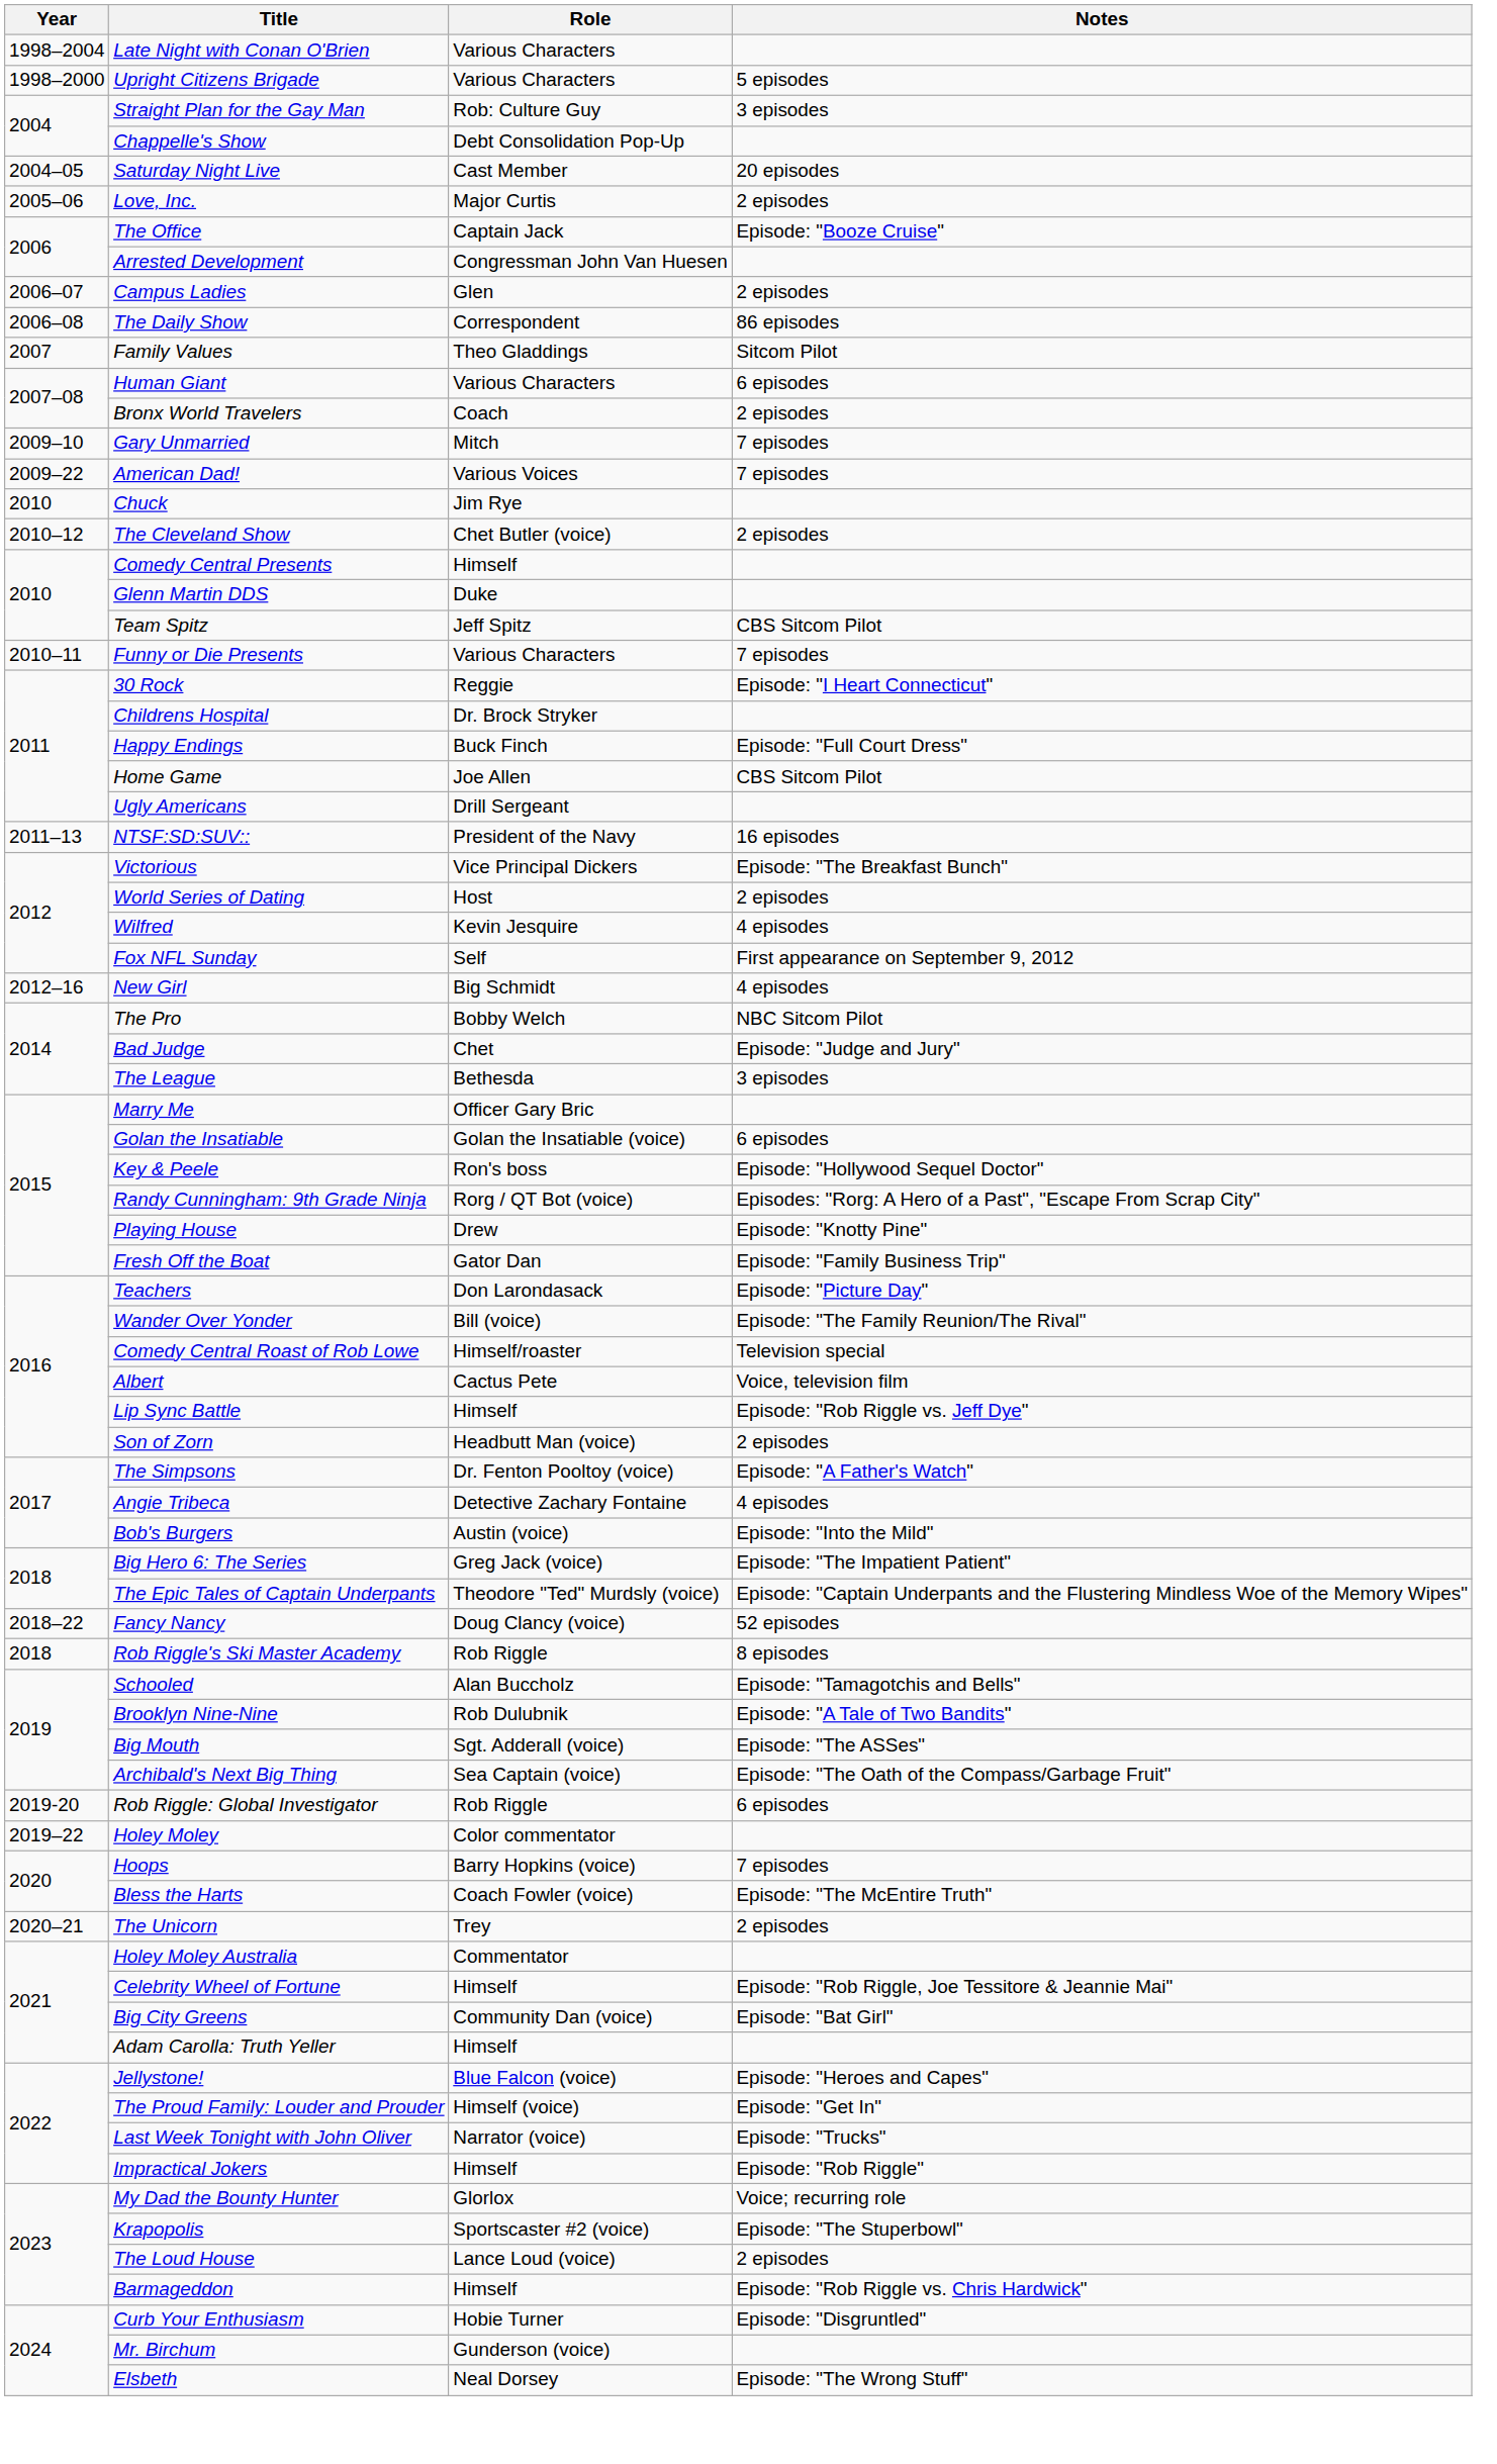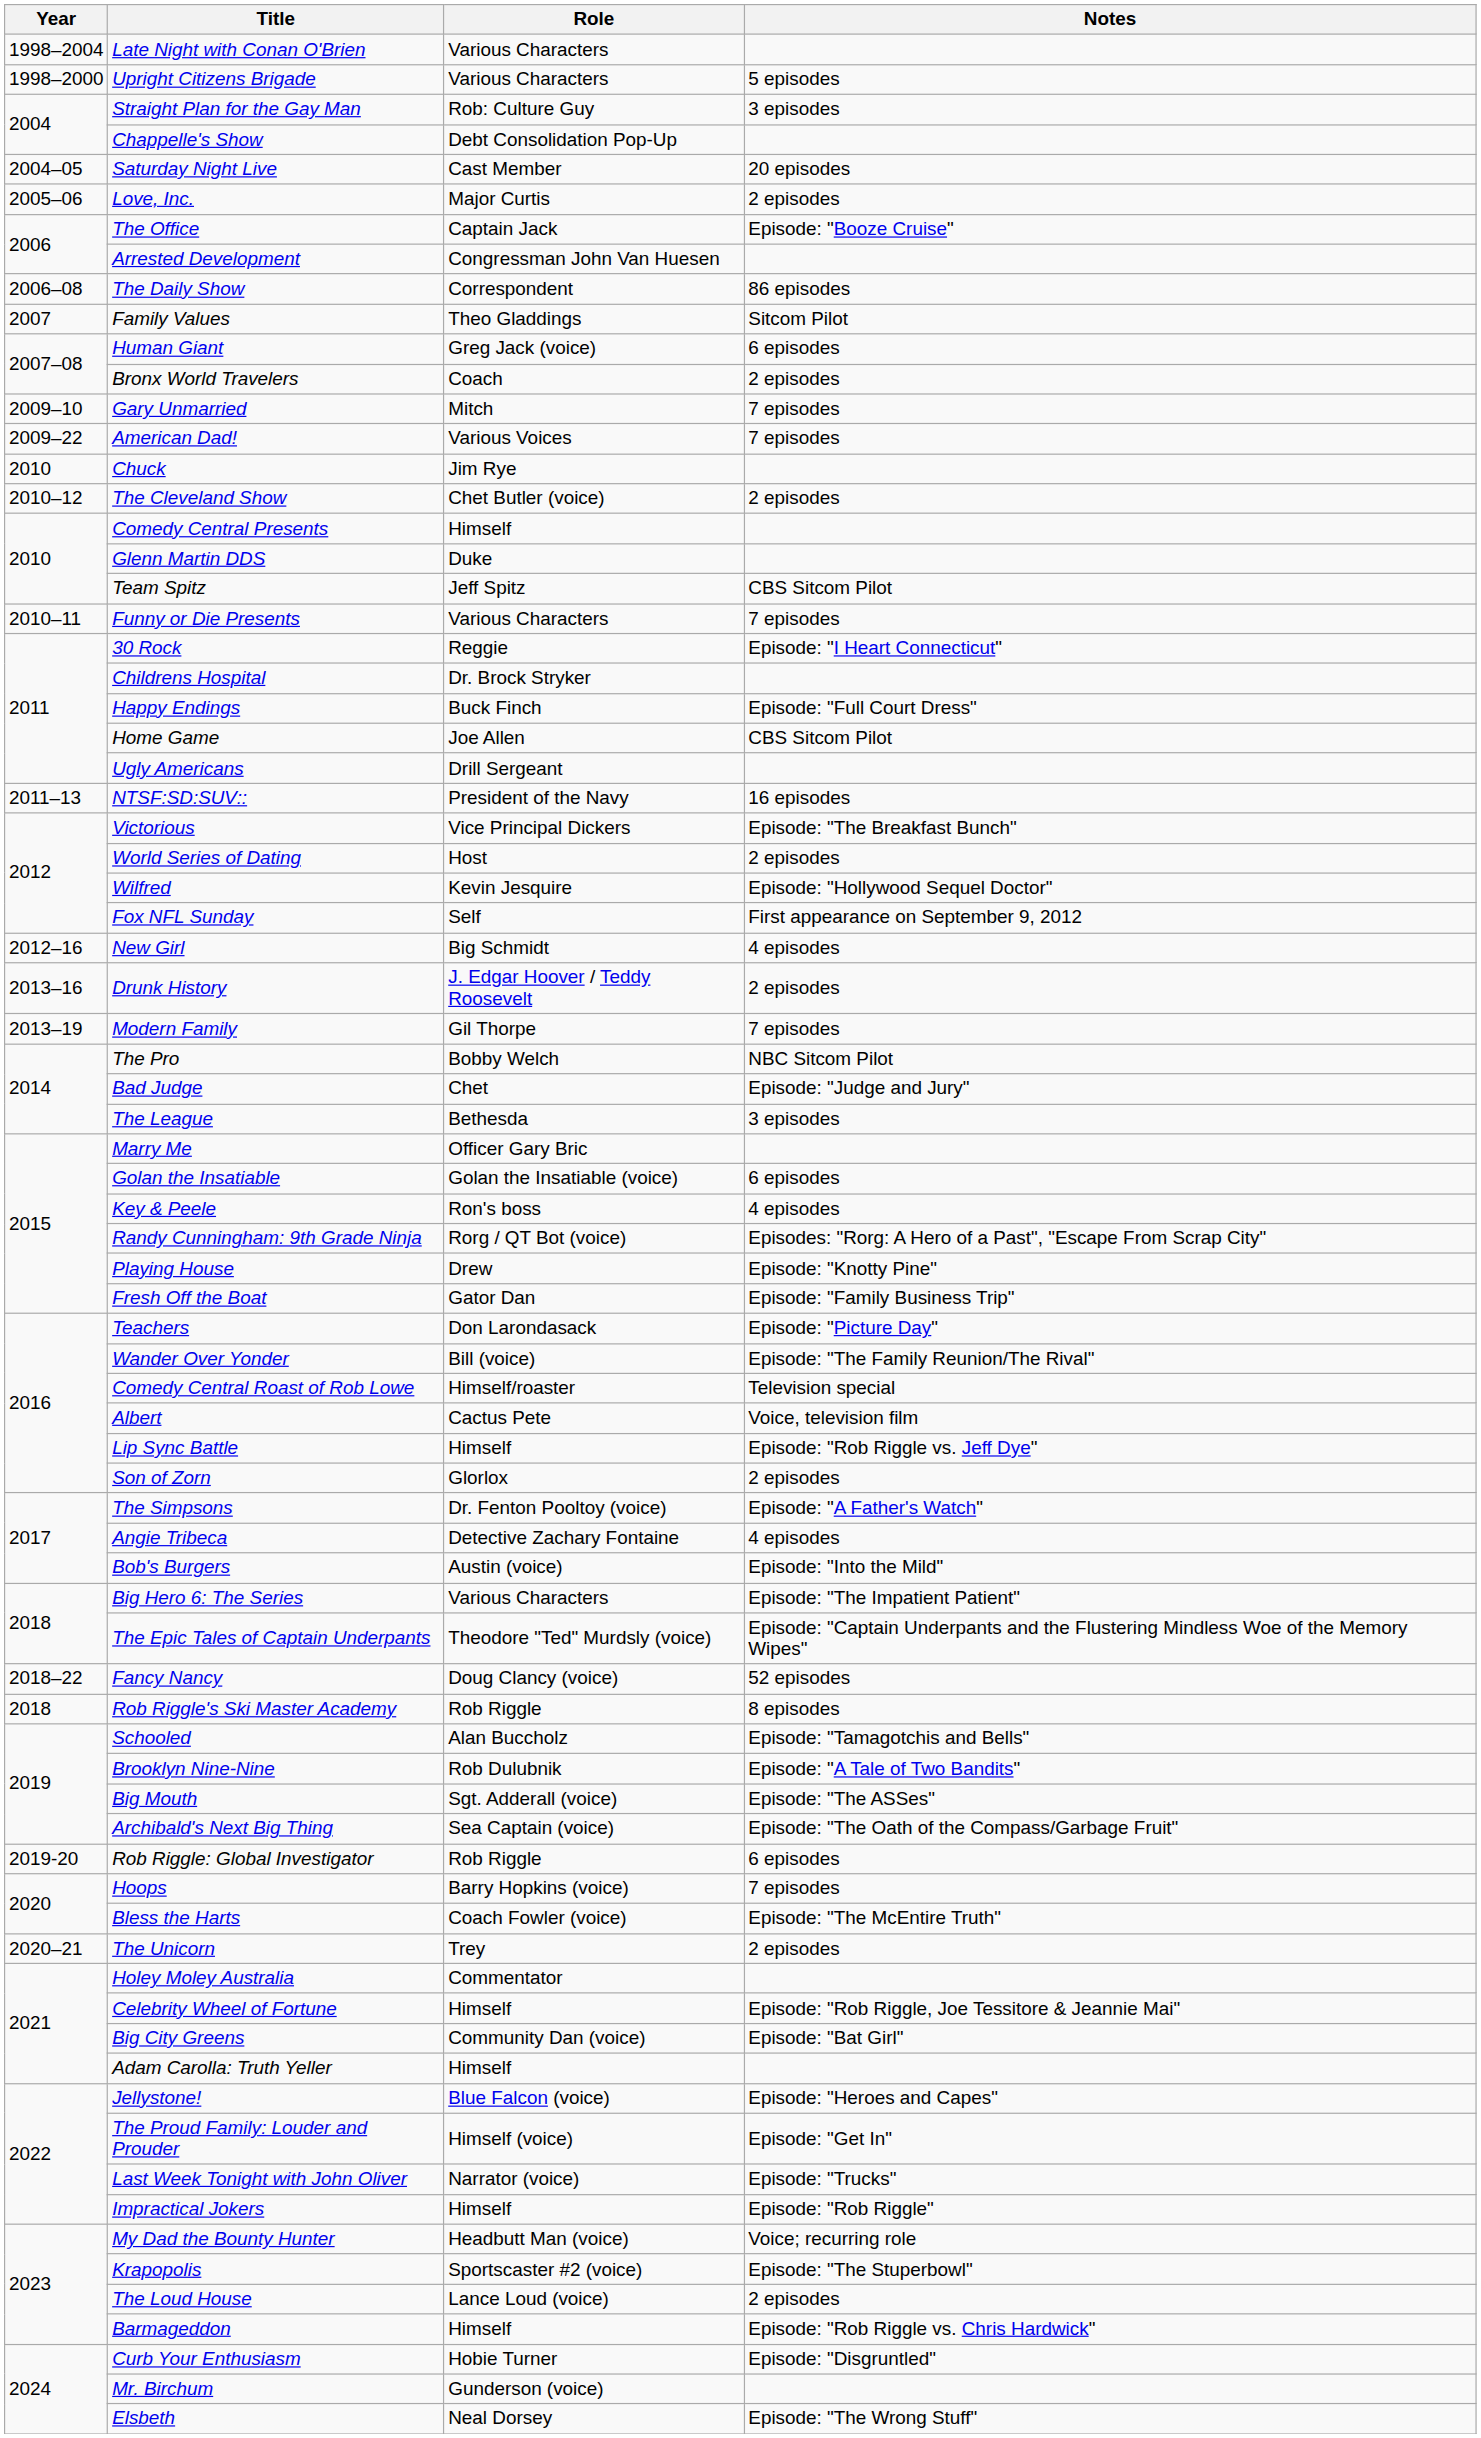- row: 2006–07 | Campus Ladies | Glen | 2 episodes
Human Giant | Role: Various Characters -> Greg Jack (voice)
Wilfred | Notes: 4 episodes -> Episode: "Hollywood Sequel Doctor"
+ row: 2013–16 | Drunk History | J. Edgar Hoover / Teddy Roosevelt | 2 episodes
+ row: 2013–19 | Modern Family | Gil Thorpe | 7 episodes
Key & Peele | Notes: Episode: "Hollywood Sequel Doctor" -> 4 episodes
Son of Zorn | Role: Headbutt Man (voice) -> Glorlox
Big Hero 6: The Series | Role: Greg Jack (voice) -> Various Characters
- row: 2019–22 | Holey Moley | Color commentator
My Dad the Bounty Hunter | Role: Glorlox -> Headbutt Man (voice)
